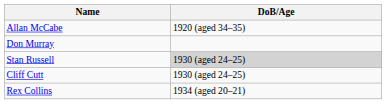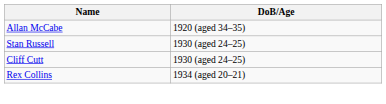- row: Don Murray
Stan Russell | DoB/Age: lightgrey background -> no background
